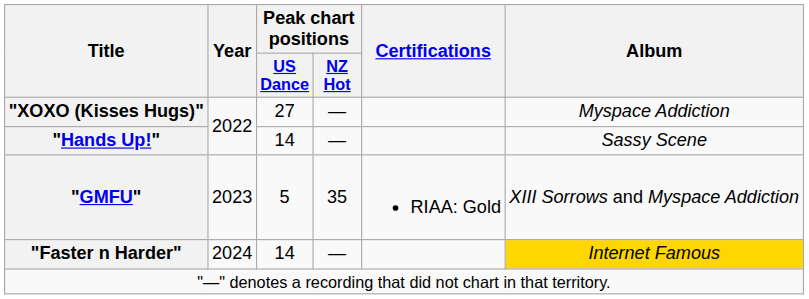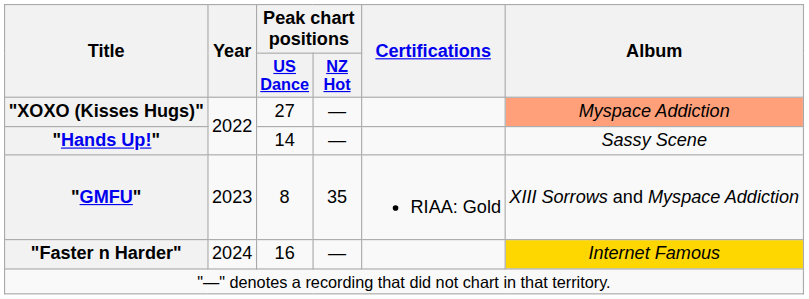"XOXO (Kisses Hugs)" | Album: no background -> lightsalmon background
"GMFU" | Peak chart positions / US Dance: 5 -> 8
"Faster n Harder" | Peak chart positions / US Dance: 14 -> 16
